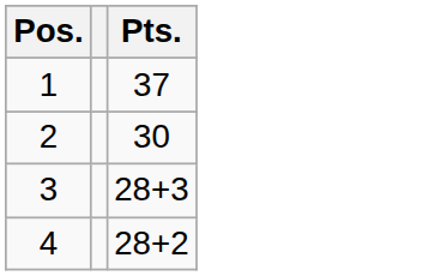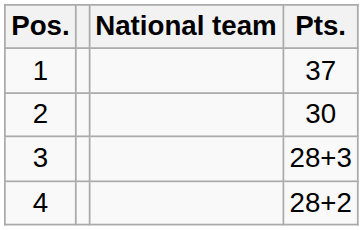+ column: National team
